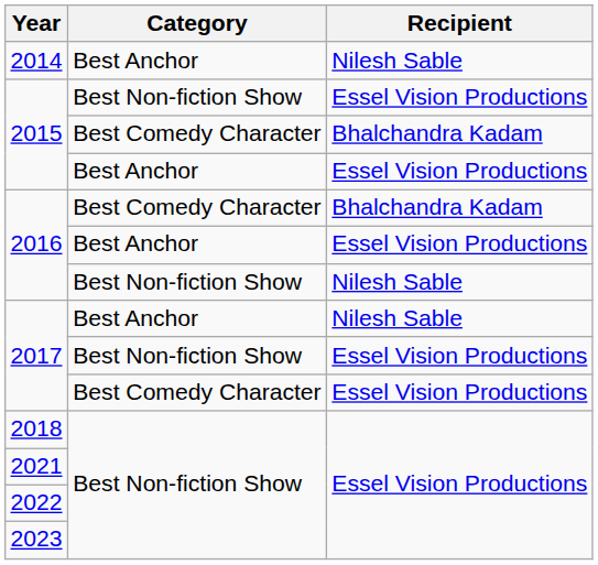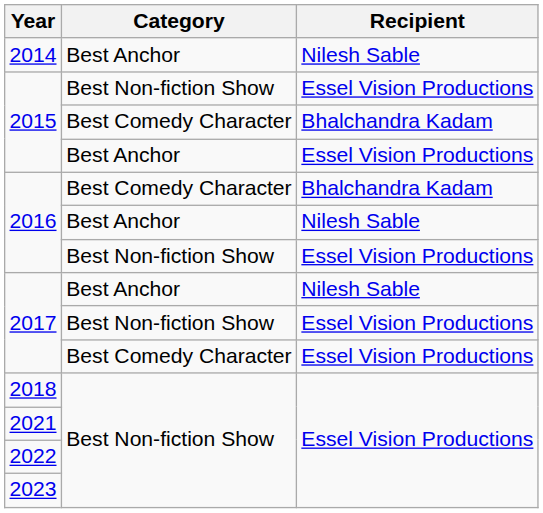2016 / Best Anchor | Recipient: Essel Vision Productions -> Nilesh Sable
2016 / Best Non-fiction Show | Recipient: Nilesh Sable -> Essel Vision Productions
